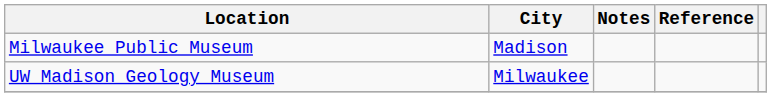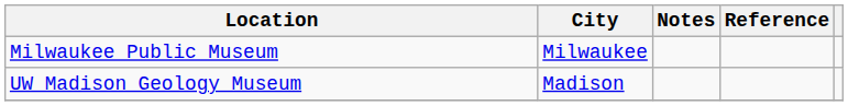Milwaukee Public Museum | City: Madison -> Milwaukee
UW Madison Geology Museum | City: Milwaukee -> Madison
